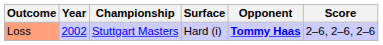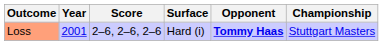columns swapped: Championship <-> Score
Loss | Year: 2002 -> 2001
